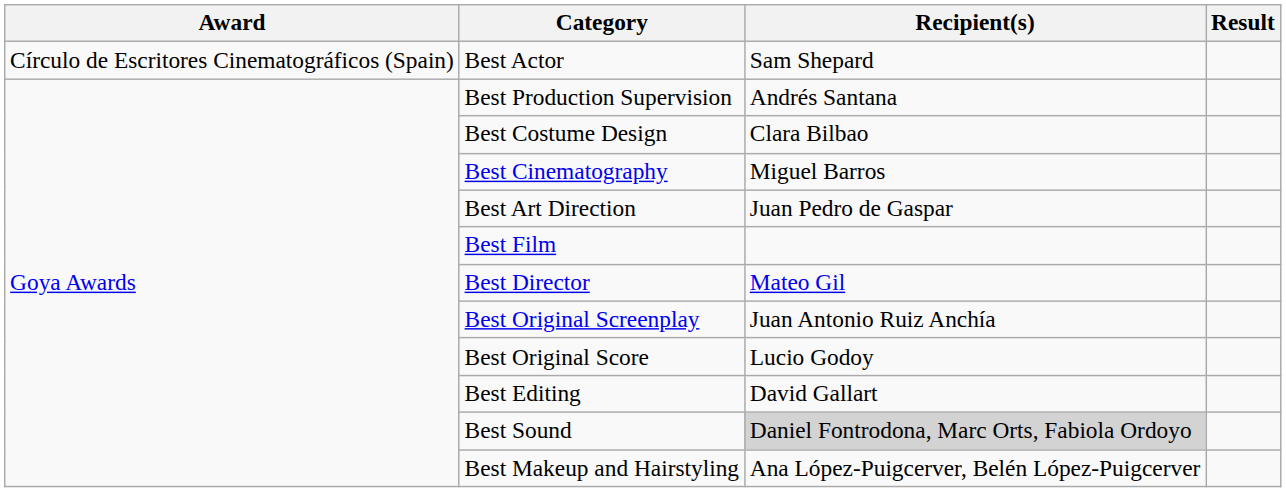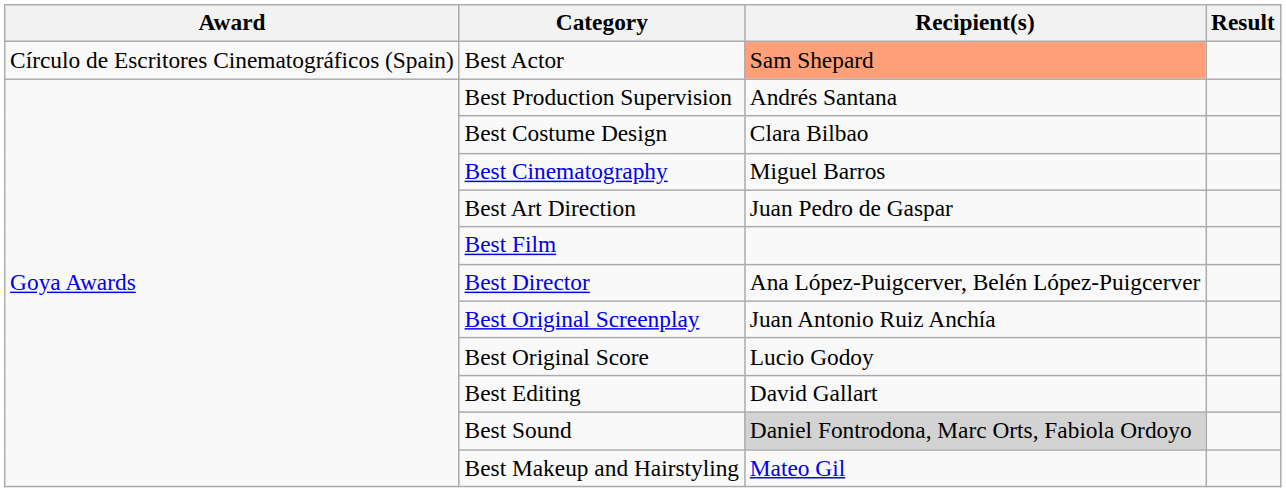Best Actor | Recipient(s): no background -> lightsalmon background
Best Director | Recipient(s): Mateo Gil -> Ana López-Puigcerver, Belén López-Puigcerver
Best Makeup and Hairstyling | Recipient(s): Ana López-Puigcerver, Belén López-Puigcerver -> Mateo Gil
